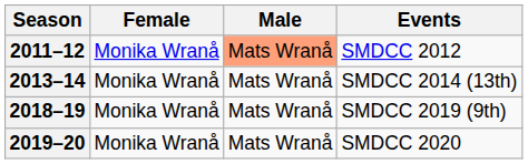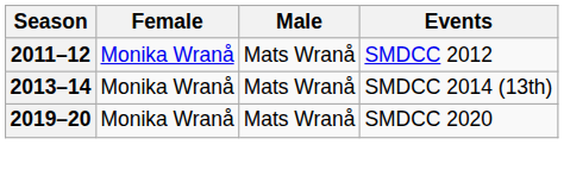2011–12 | Male: lightsalmon background -> no background
- row: 2018–19 | Monika Wranå | Mats Wranå | SMDCC 2019 (9th)
